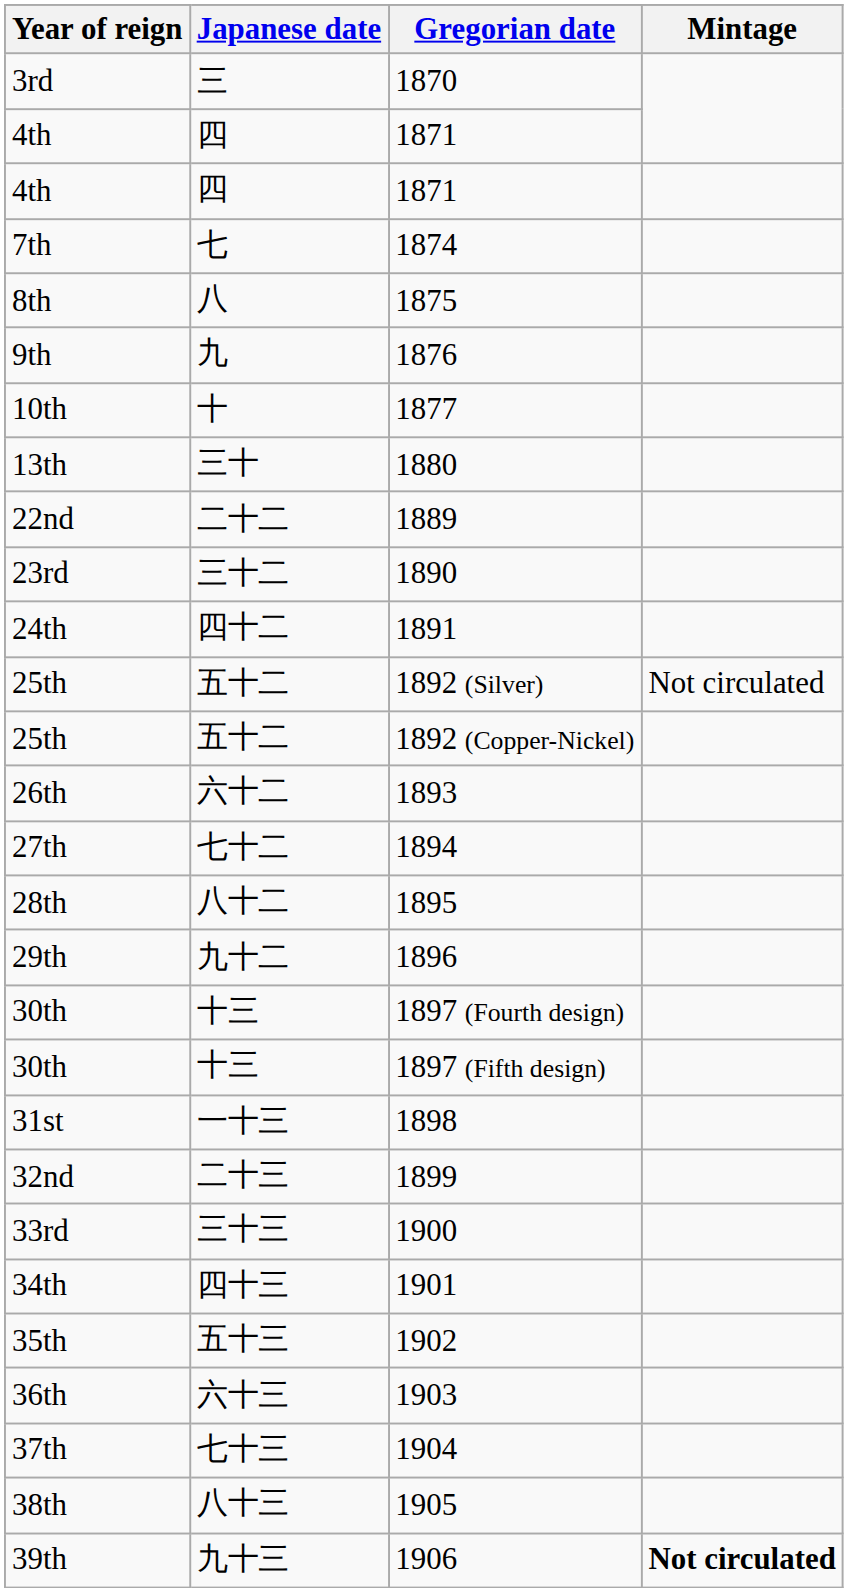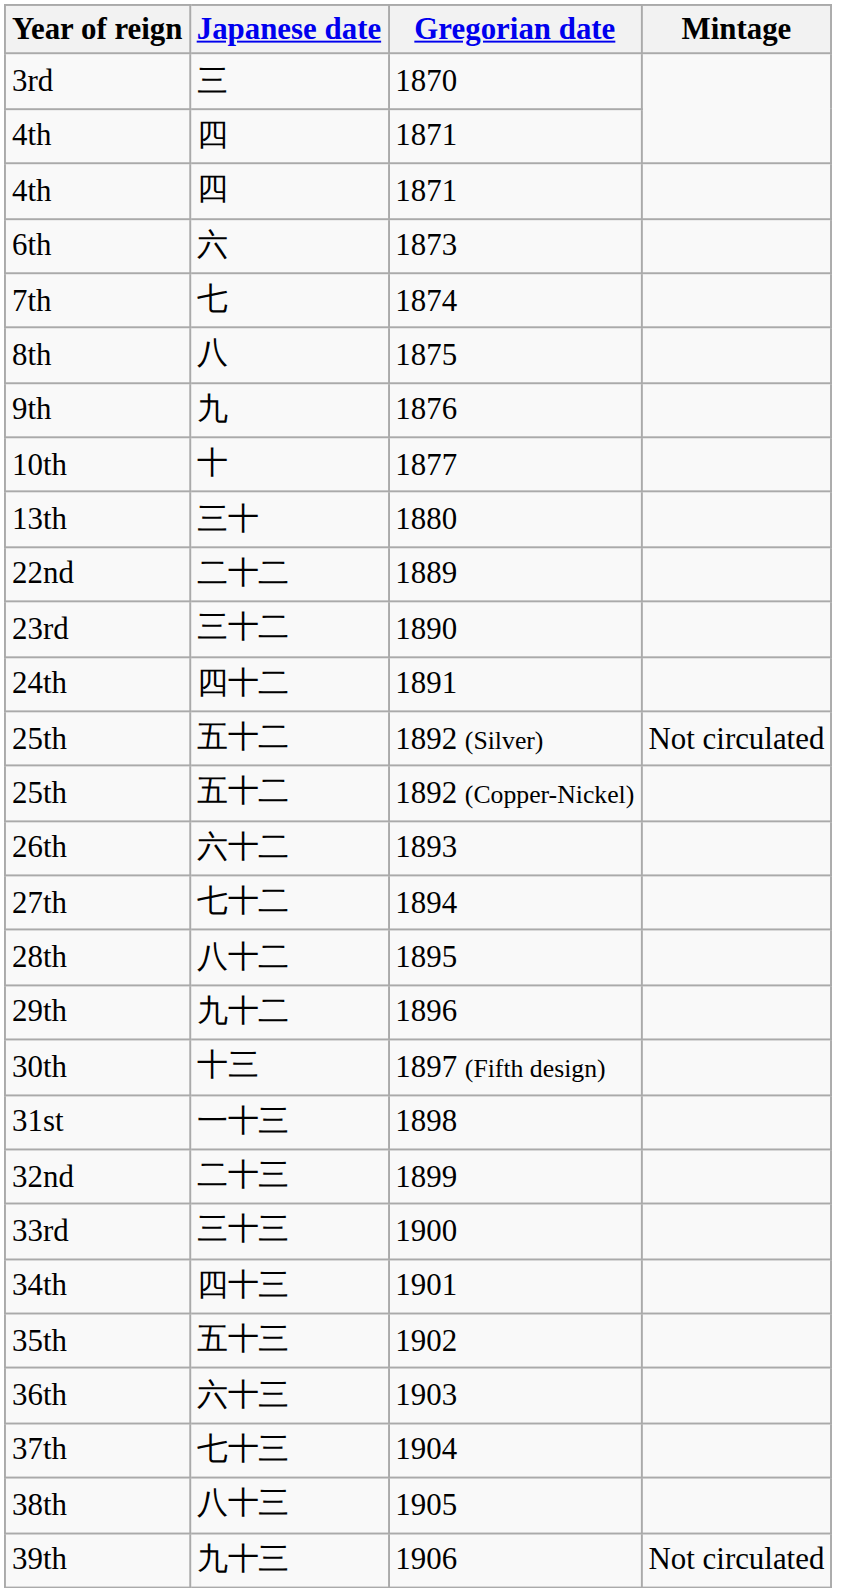+ row: 6th | 六 | 1873
- row: 30th | 十三 | 1897 (Fourth design)
1906 | Mintage: bold -> normal
